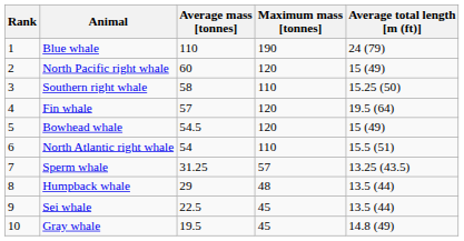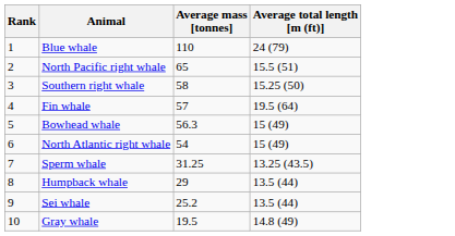- column: Maximum mass [tonnes] | 190 | 120 | 110 | 120 | 120 | 110 | 57 | 48 | 45 | 45
North Pacific right whale | Average mass [tonnes]: 60 -> 65
North Pacific right whale | Average total length [m (ft)]: 15 (49) -> 15.5 (51)
Bowhead whale | Average mass [tonnes]: 54.5 -> 56.3
North Atlantic right whale | Average total length [m (ft)]: 15.5 (51) -> 15 (49)
Sei whale | Average mass [tonnes]: 22.5 -> 25.2
